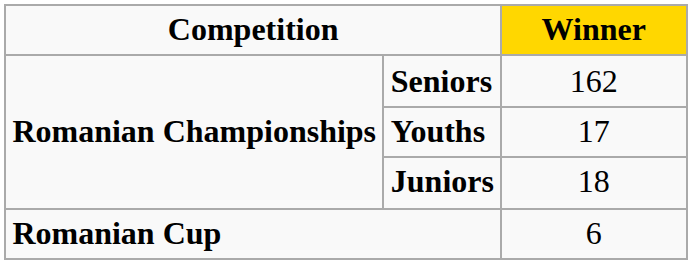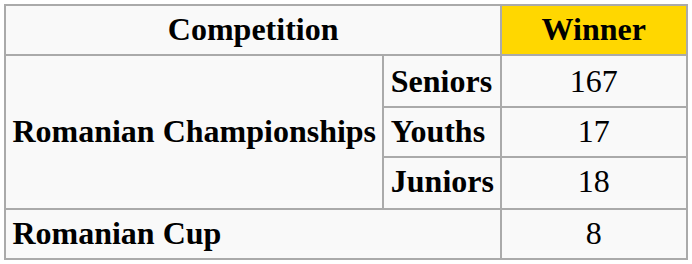Seniors | Winner: 162 -> 167
Romanian Cup | Winner: 6 -> 8
